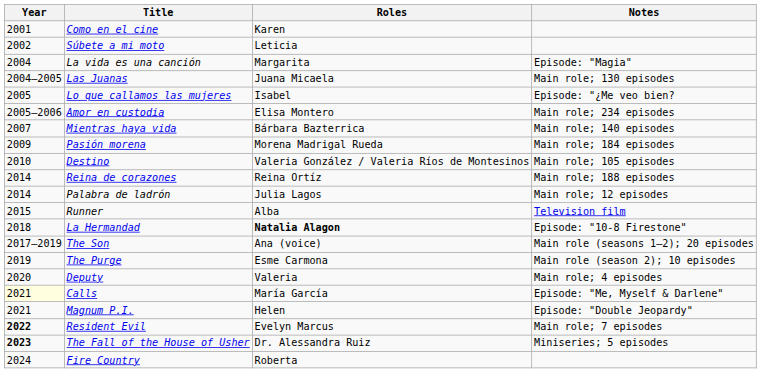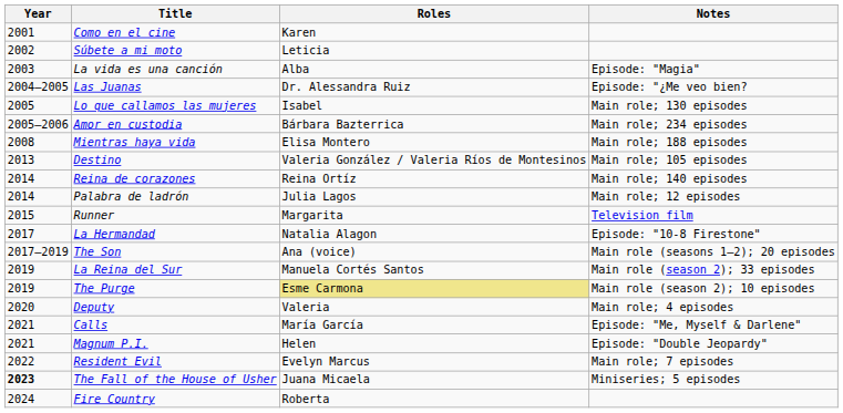La vida es una canción | Year: 2004 -> 2003
La vida es una canción | Roles: Margarita -> Alba
Las Juanas | Roles: Juana Micaela -> Dr. Alessandra Ruiz
Las Juanas | Notes: Main role; 130 episodes -> Episode: "¿Me veo bien?
Lo que callamos las mujeres | Notes: Episode: "¿Me veo bien? -> Main role; 130 episodes
Amor en custodia | Roles: Elisa Montero -> Bárbara Bazterrica
Mientras haya vida | Year: 2007 -> 2008
Mientras haya vida | Roles: Bárbara Bazterrica -> Elisa Montero
Mientras haya vida | Notes: Main role; 140 episodes -> Main role; 188 episodes
- row: 2009 | Pasión morena | Morena Madrigal Rueda | Main role; 184 episodes
Destino | Year: 2010 -> 2013
Reina de corazones | Notes: Main role; 188 episodes -> Main role; 140 episodes
Runner | Roles: Alba -> Margarita
La Hermandad | Year: 2018 -> 2017
La Hermandad | Roles: bold -> normal
+ row: 2019 | La Reina del Sur | Manuela Cortés Santos | Main role (season 2); 33 episodes
The Purge | Roles: no background -> khaki background
Calls | Year: lightyellow background -> no background
Resident Evil | Year: bold -> normal
The Fall of the House of Usher | Roles: Dr. Alessandra Ruiz -> Juana Micaela
